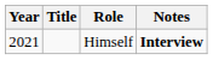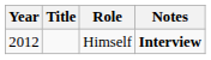Himself | Year: 2021 -> 2012
